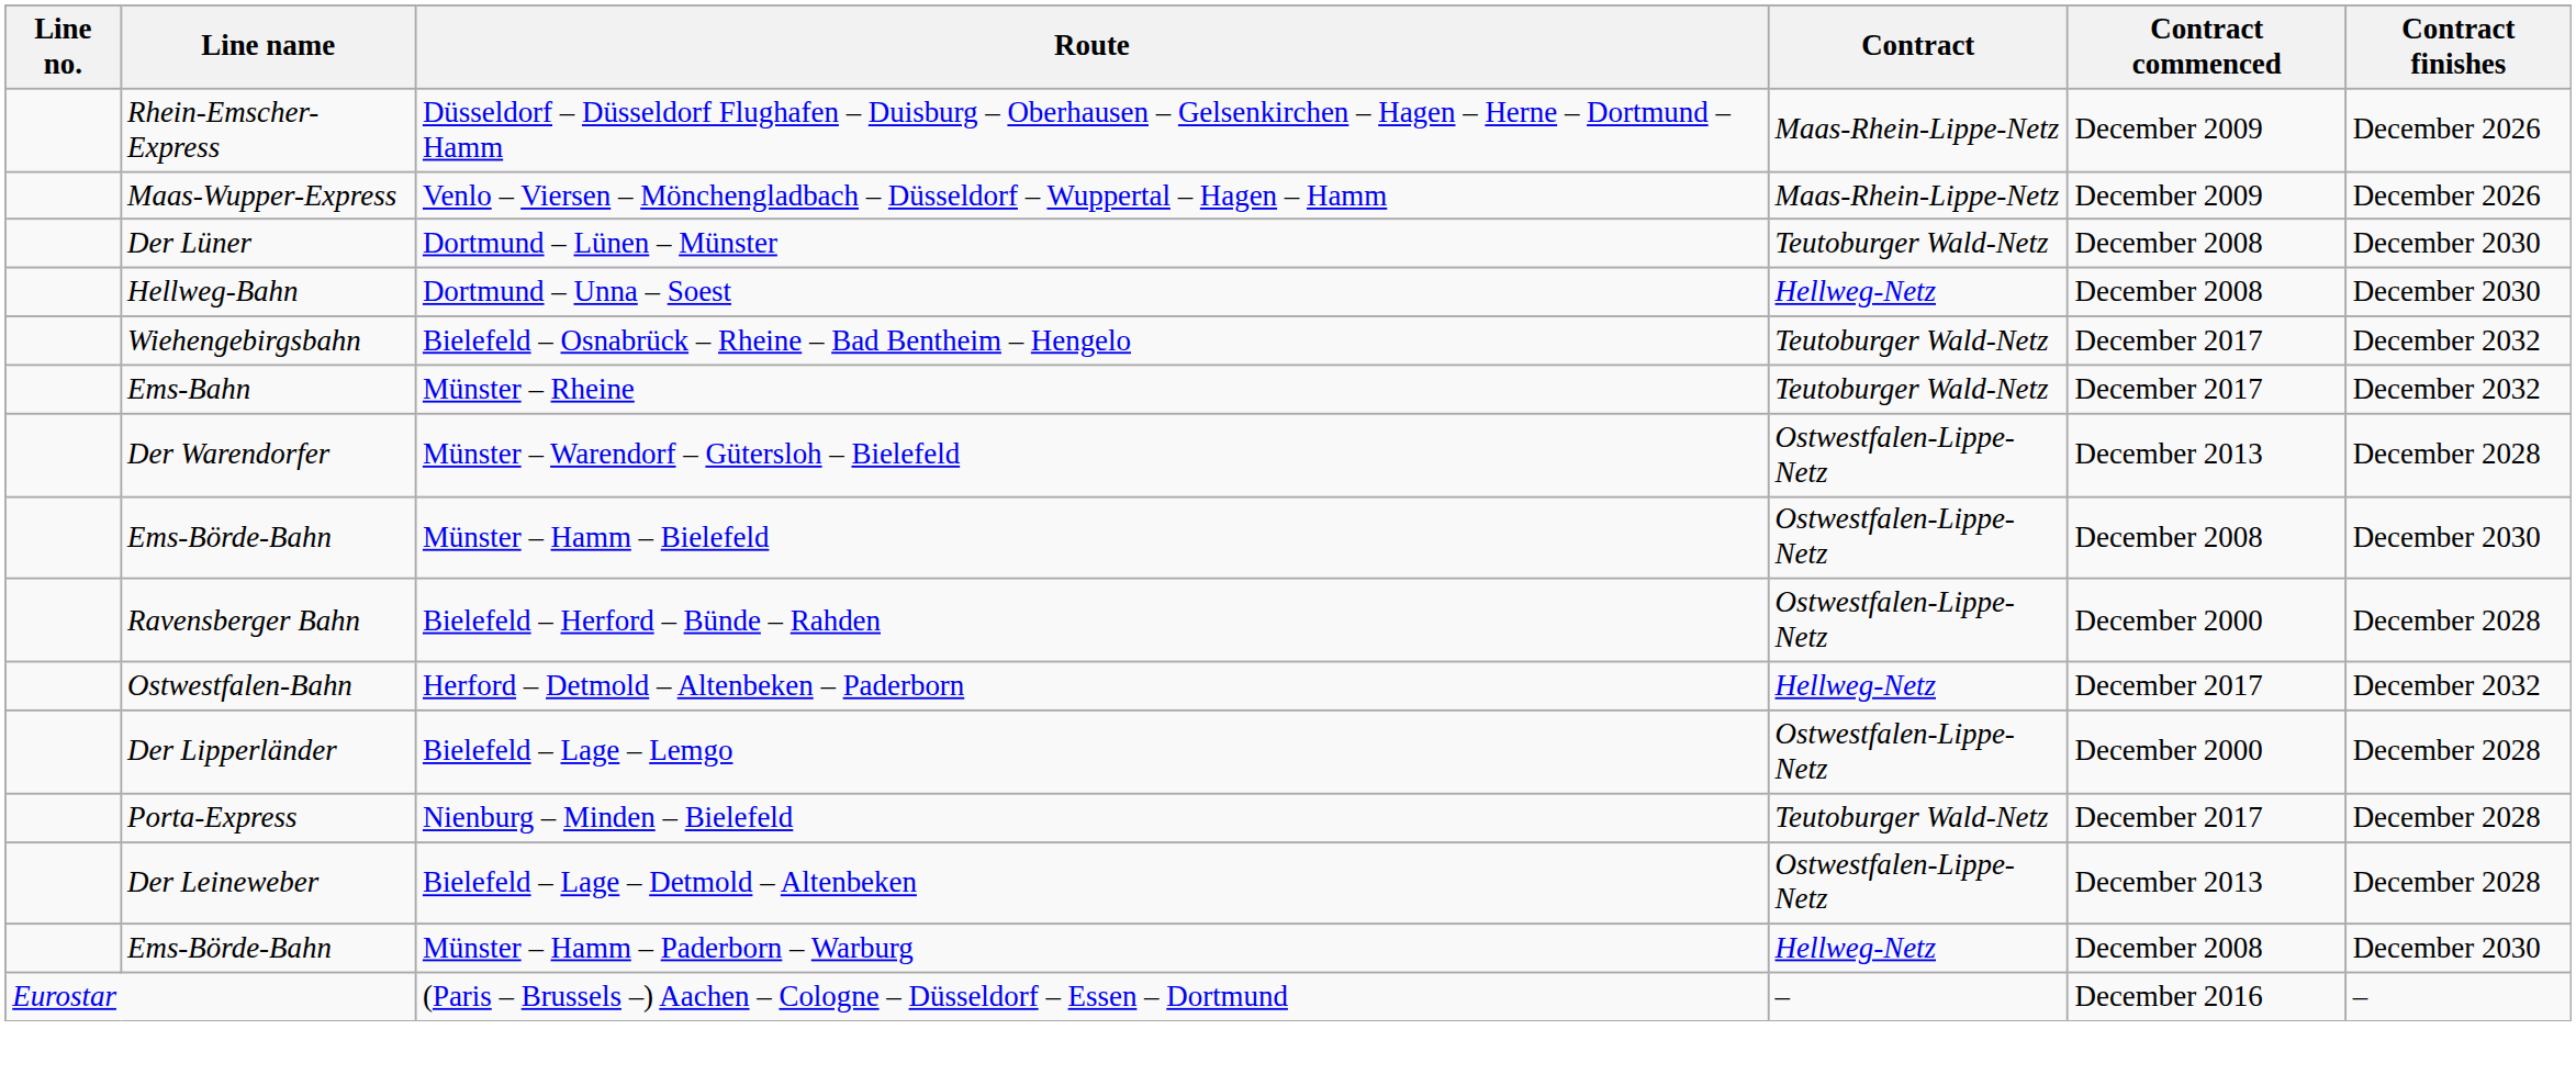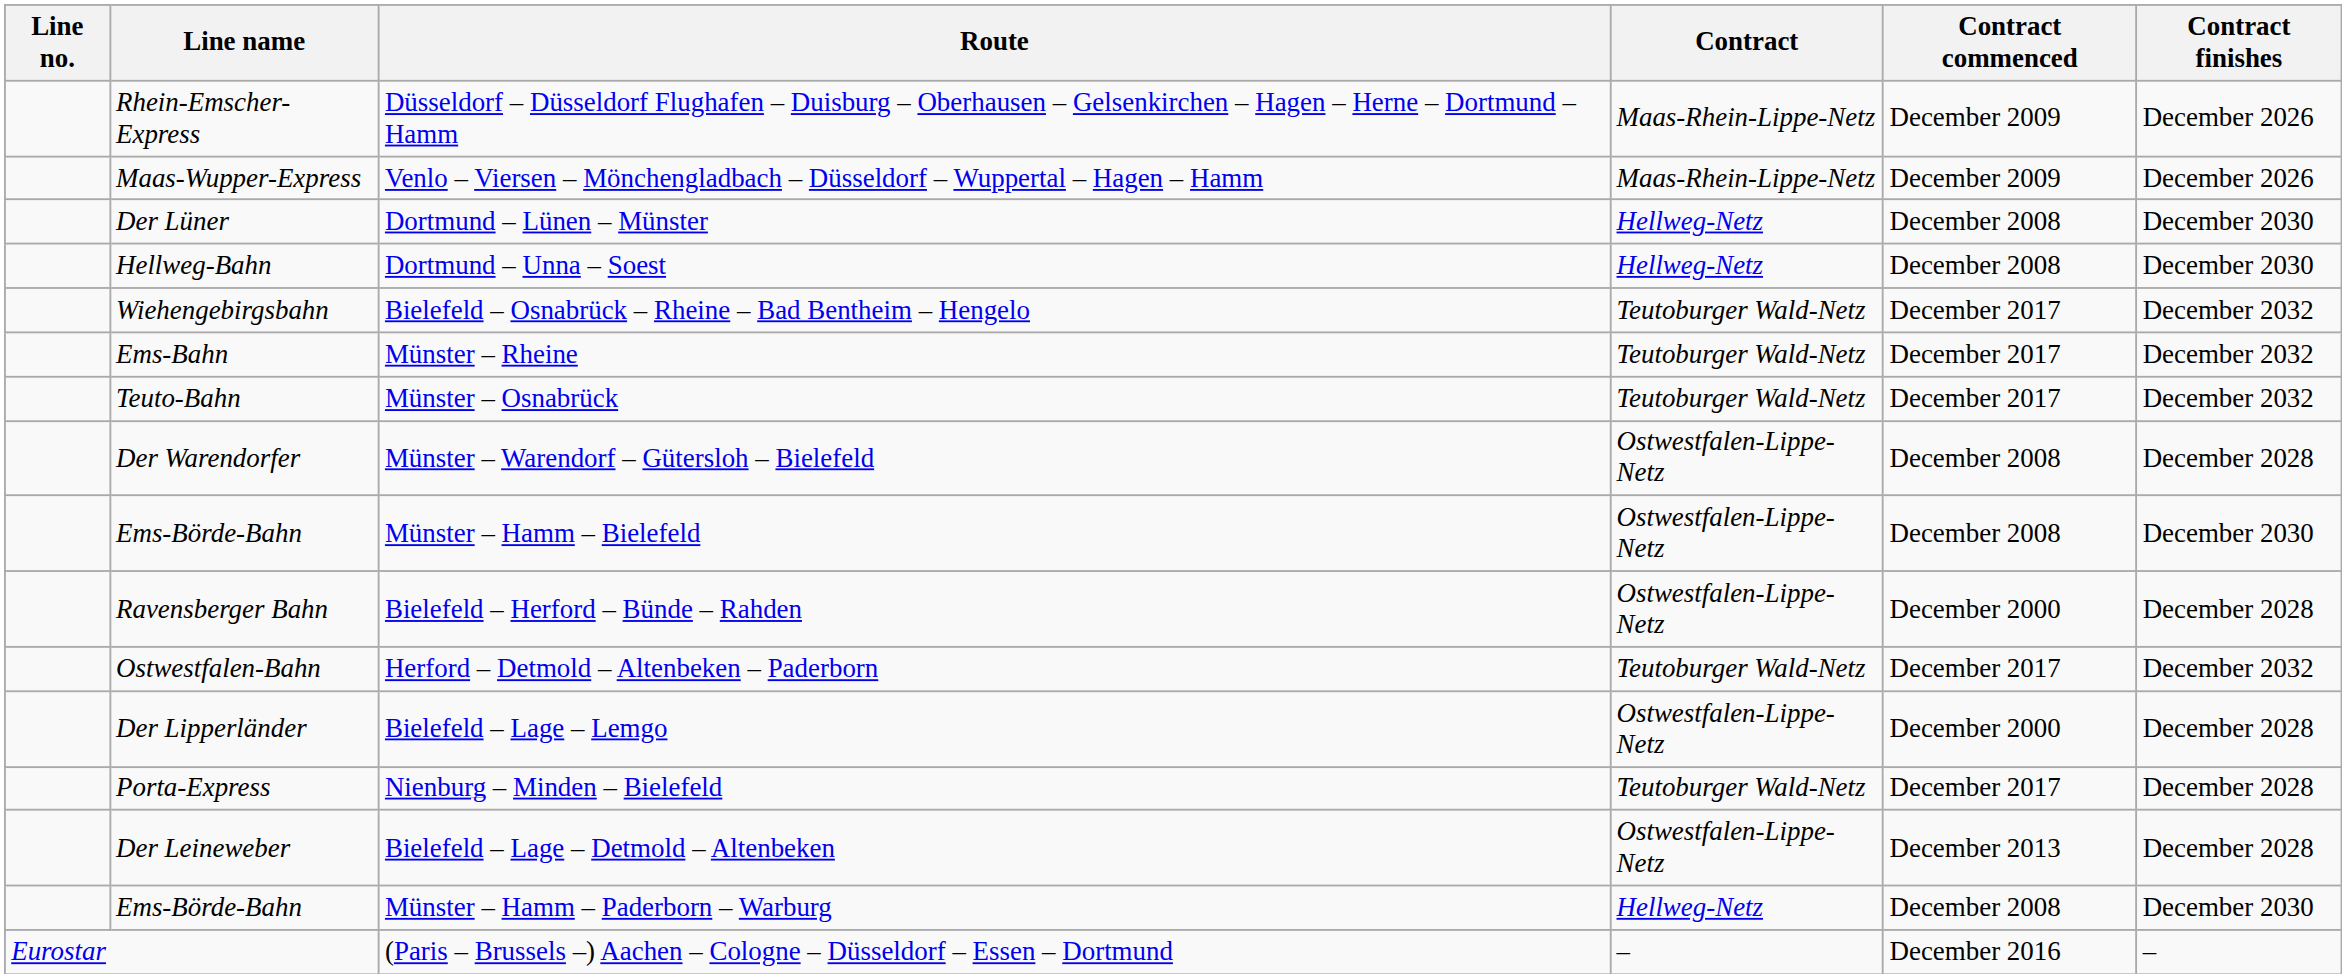Dortmund – Lünen – Münster | Contract: Teutoburger Wald-Netz -> Hellweg-Netz
+ row: Teuto-Bahn | Münster – Osnabrück | Teutoburger Wald-Netz | December 2017 | December 2032
Münster – Warendorf – Gütersloh – Bielefeld | Contract commenced: December 2013 -> December 2008
Herford – Detmold – Altenbeken – Paderborn | Contract: Hellweg-Netz -> Teutoburger Wald-Netz
